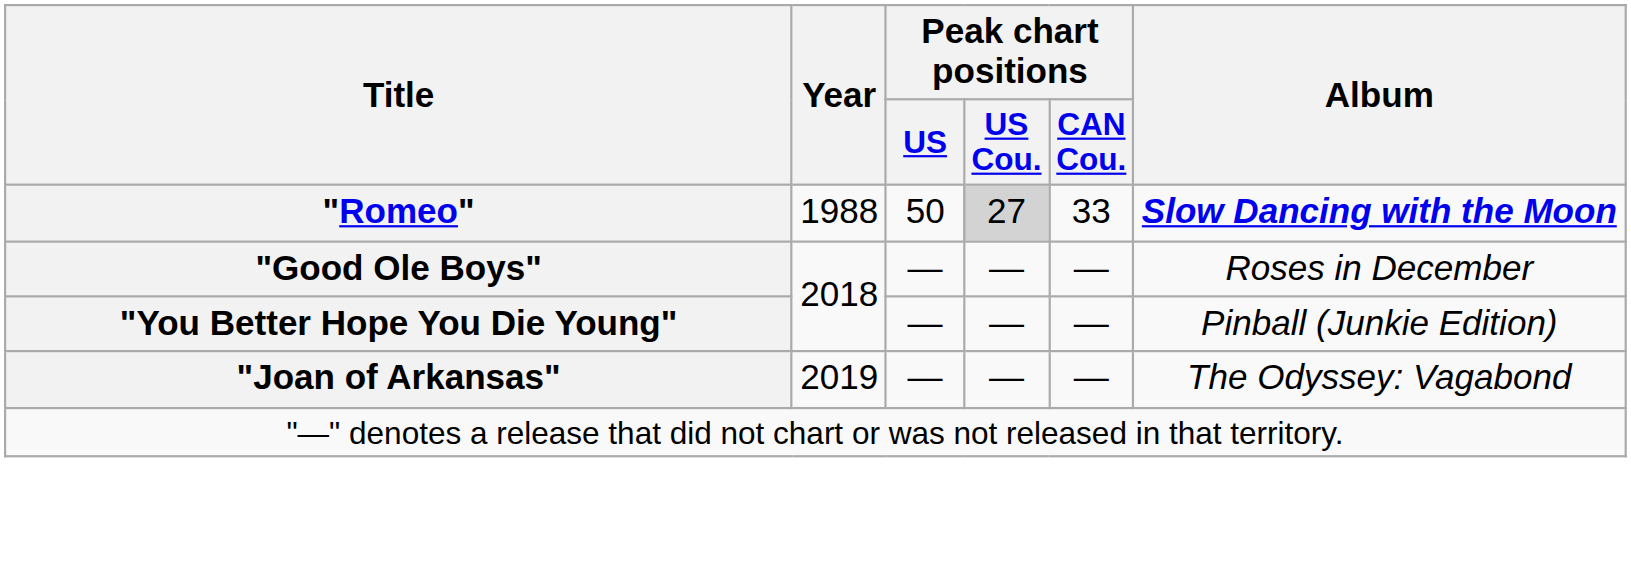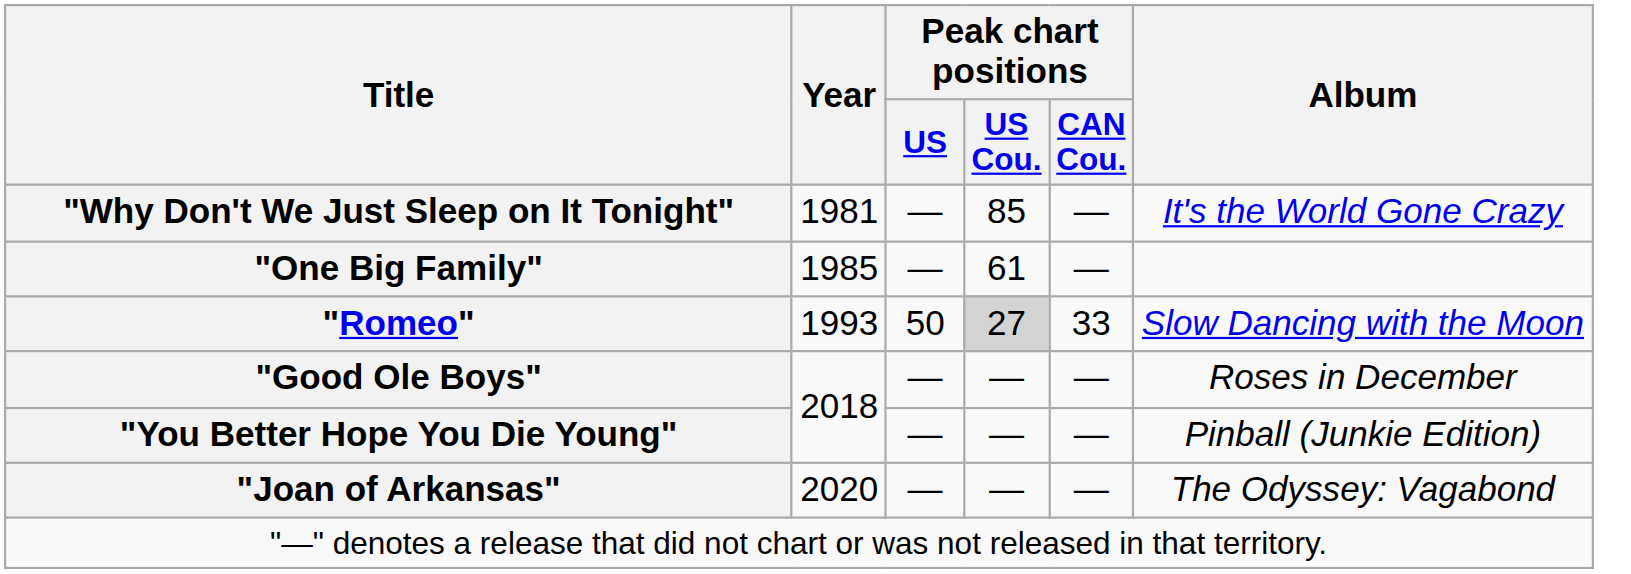+ row: "Why Don't We Just Sleep on It Tonight" | 1981 | — | 85 | — | It's the World Gone Crazy
+ row: "One Big Family" | 1985 | — | 61 | —
"Romeo" | Year: 1988 -> 1993
"Romeo" | Album: bold -> normal
"Joan of Arkansas" | Year: 2019 -> 2020
